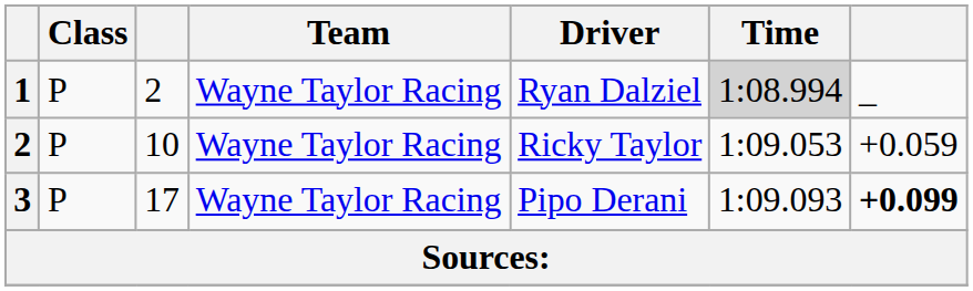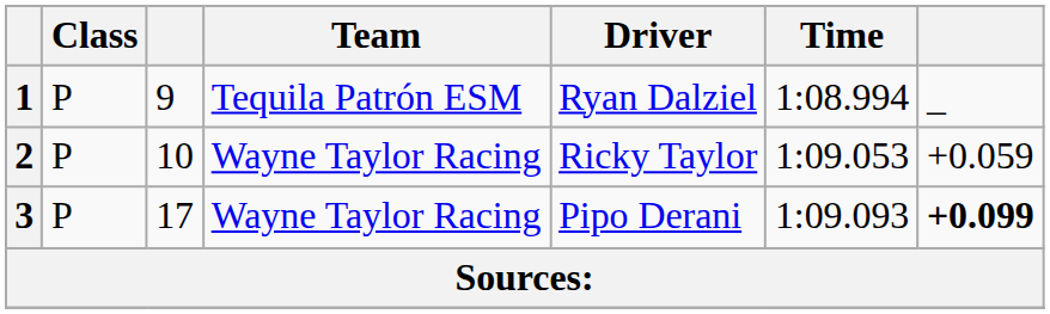1 | column 3: 2 -> 9
1 | Team: Wayne Taylor Racing -> Tequila Patrón ESM
1 | Time: lightgrey background -> no background
